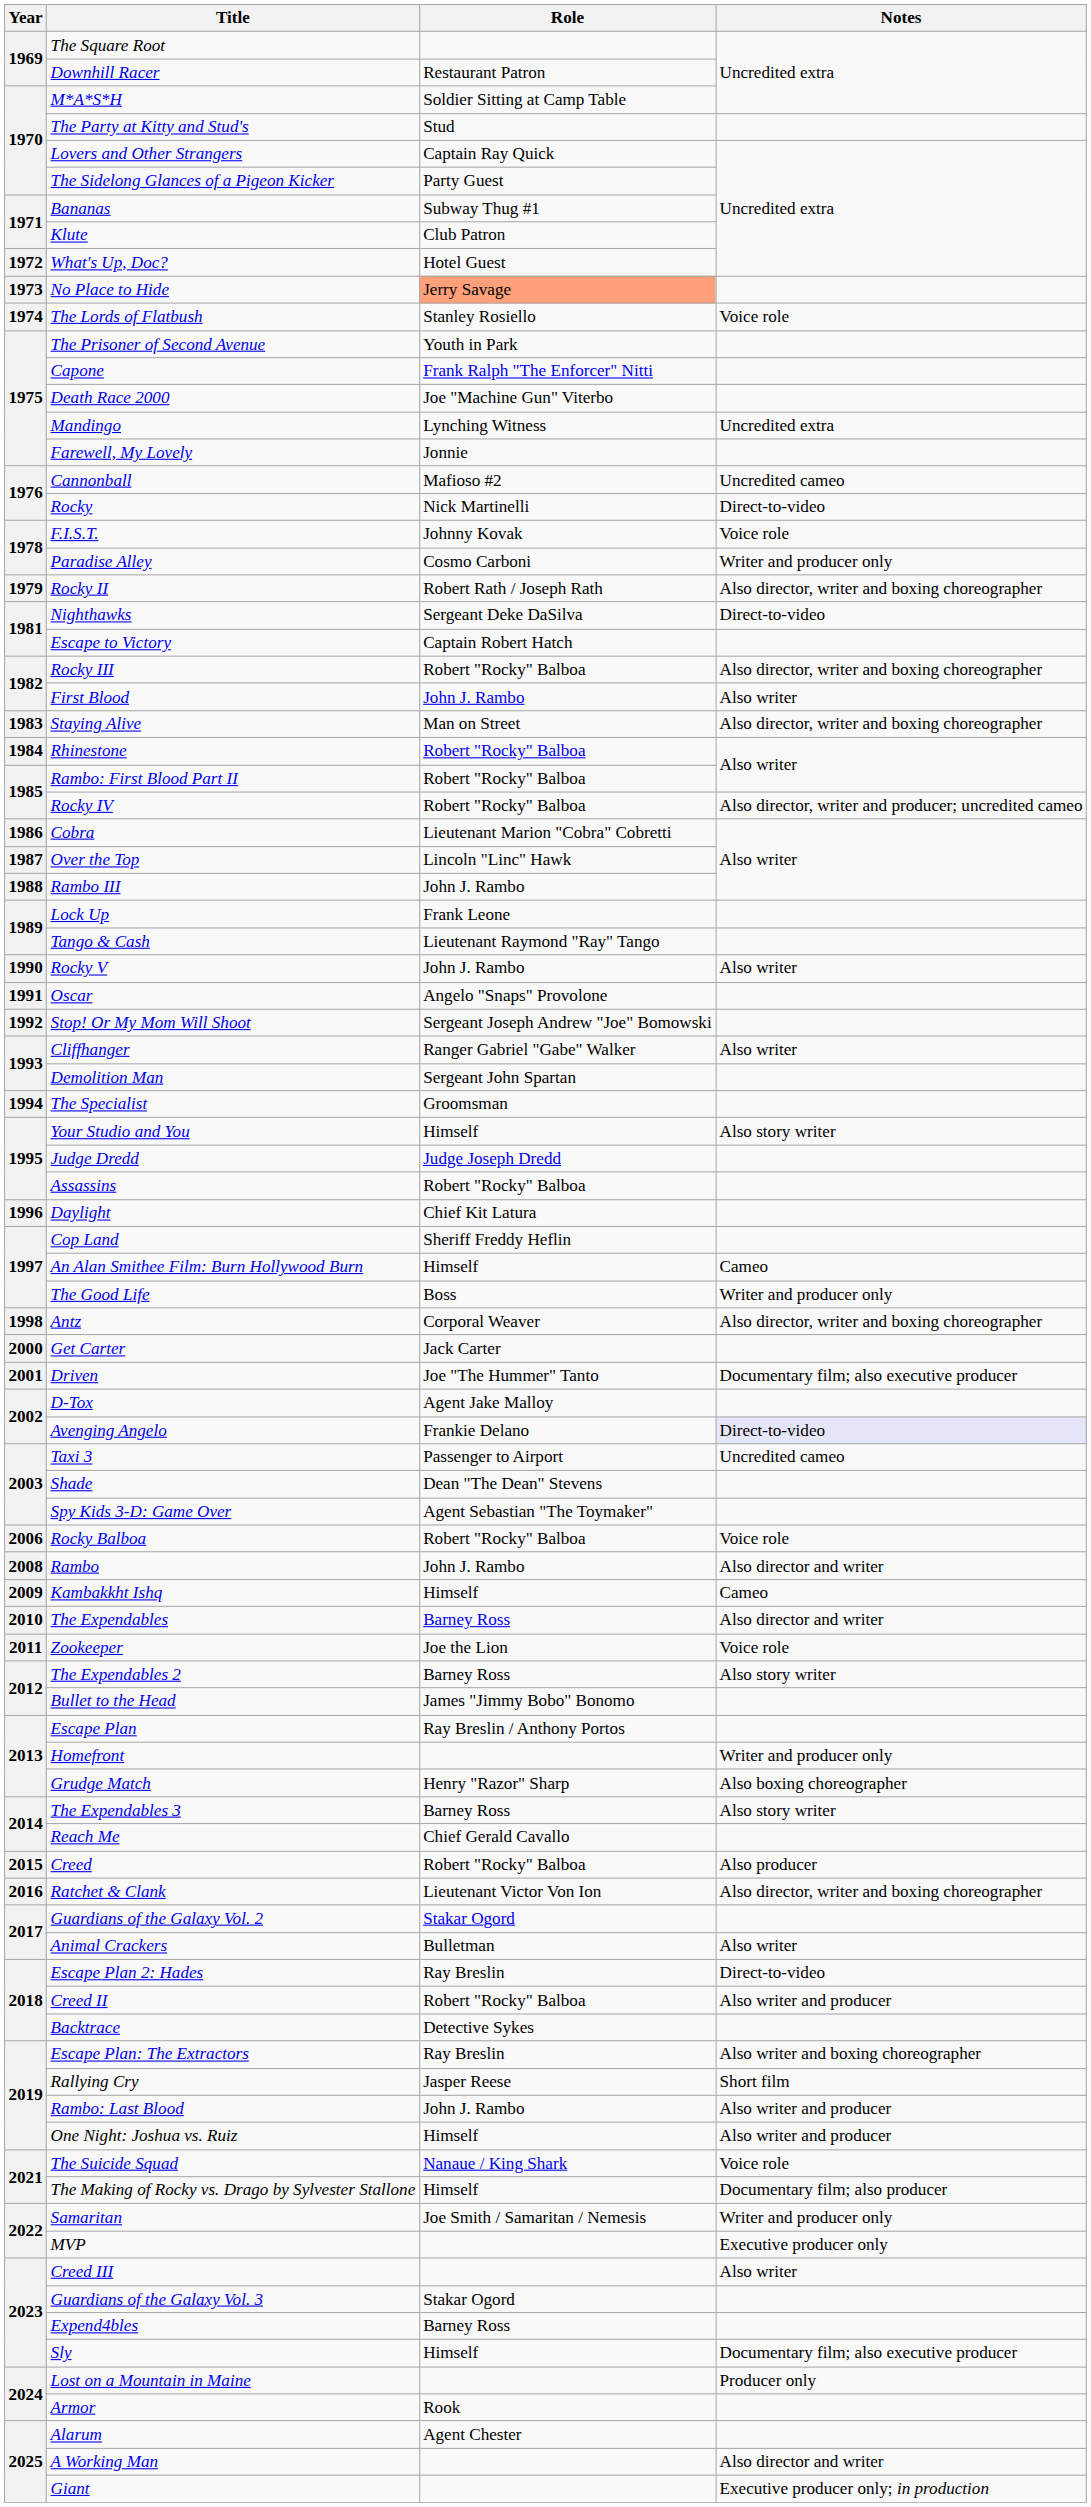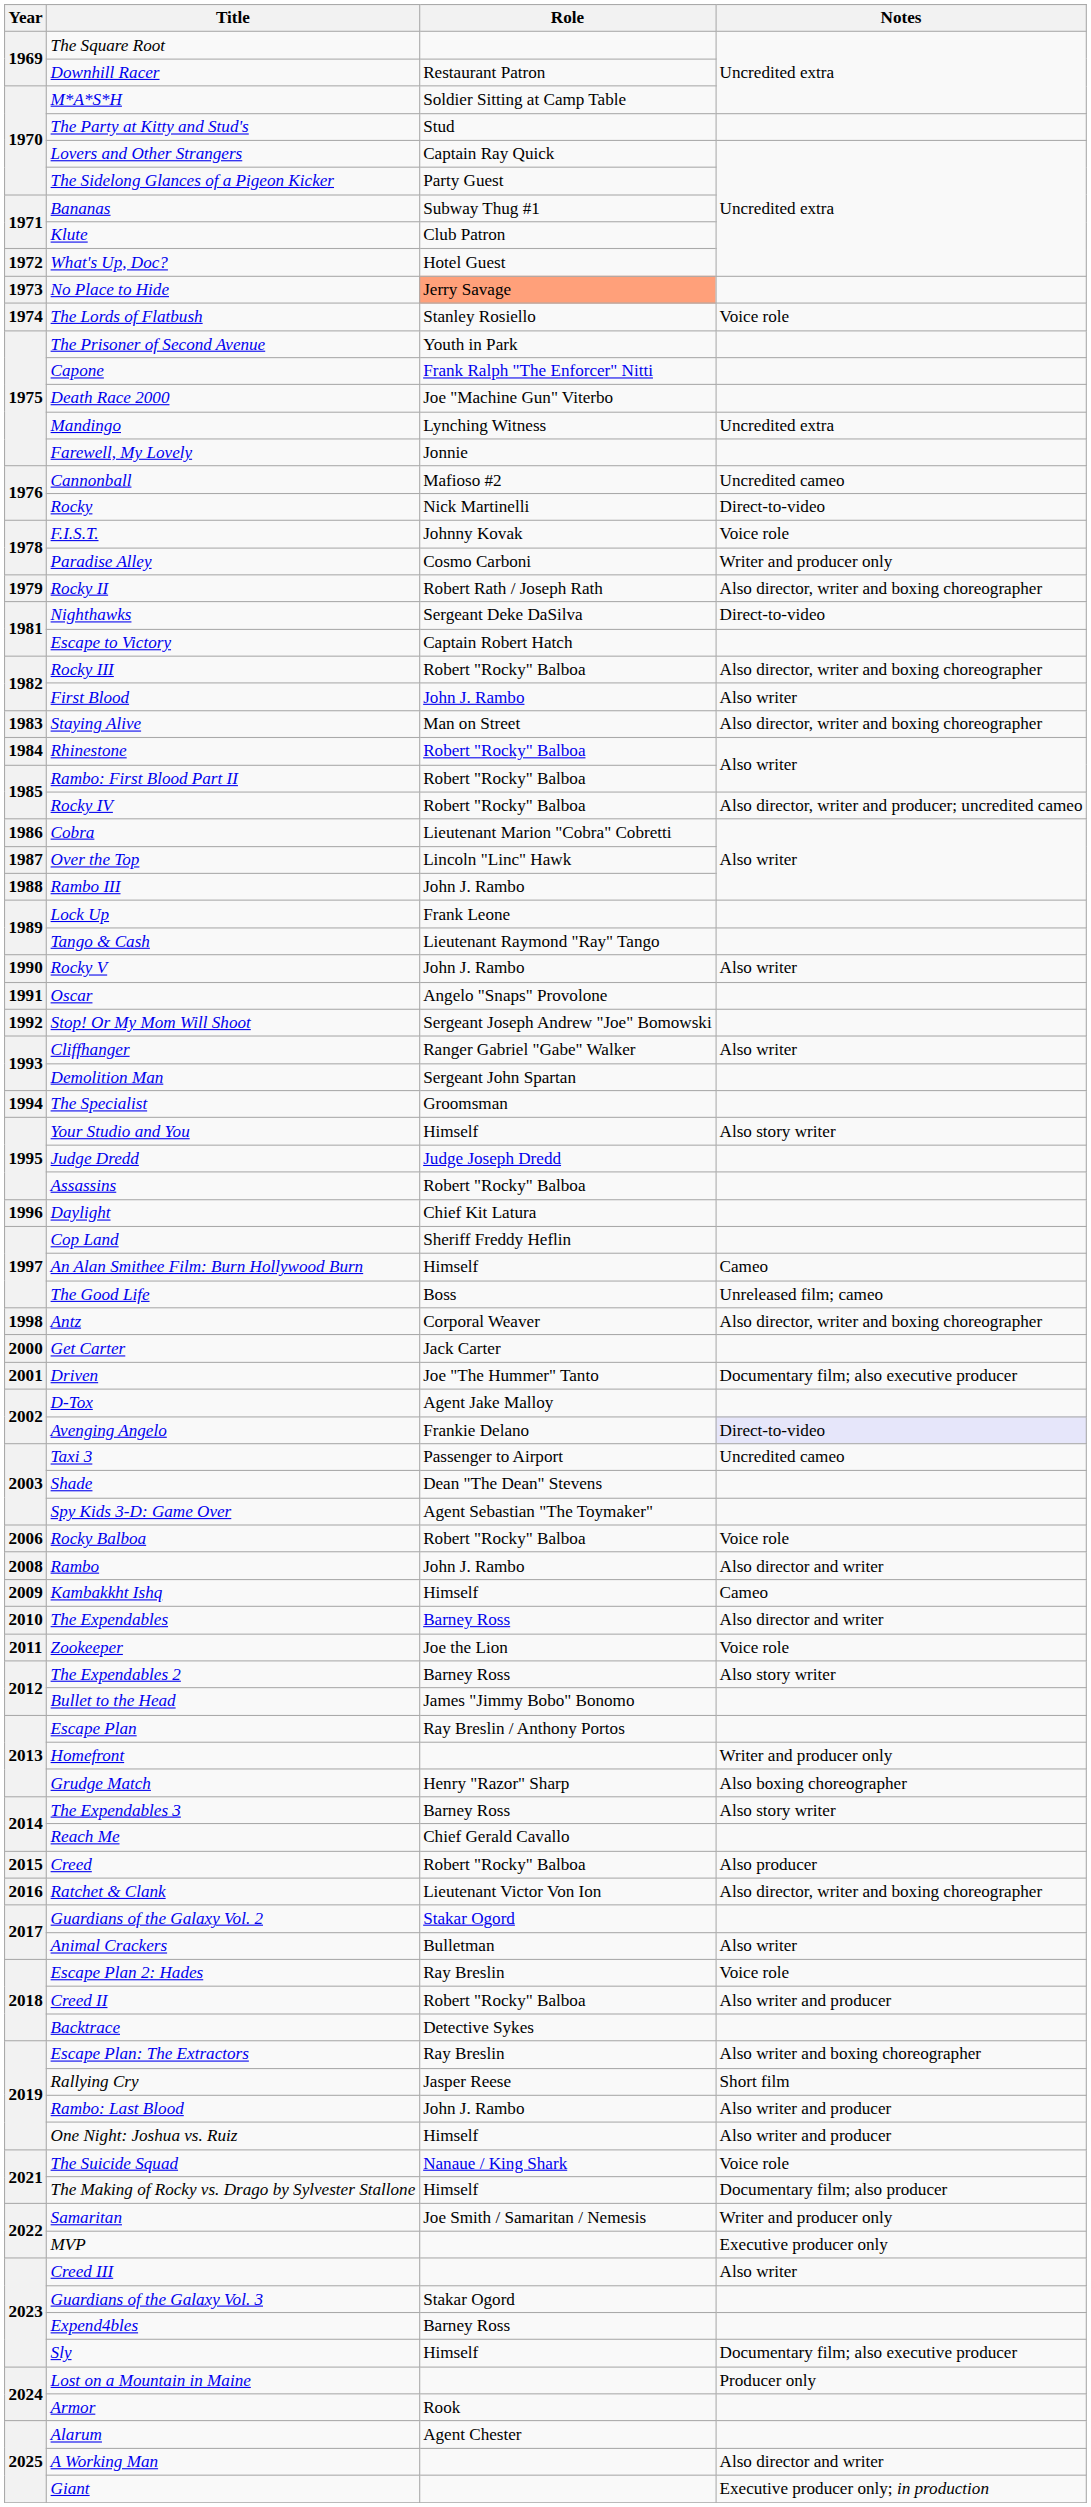The Good Life | Notes: Writer and producer only -> Unreleased film; cameo
Escape Plan 2: Hades | Notes: Direct-to-video -> Voice role
